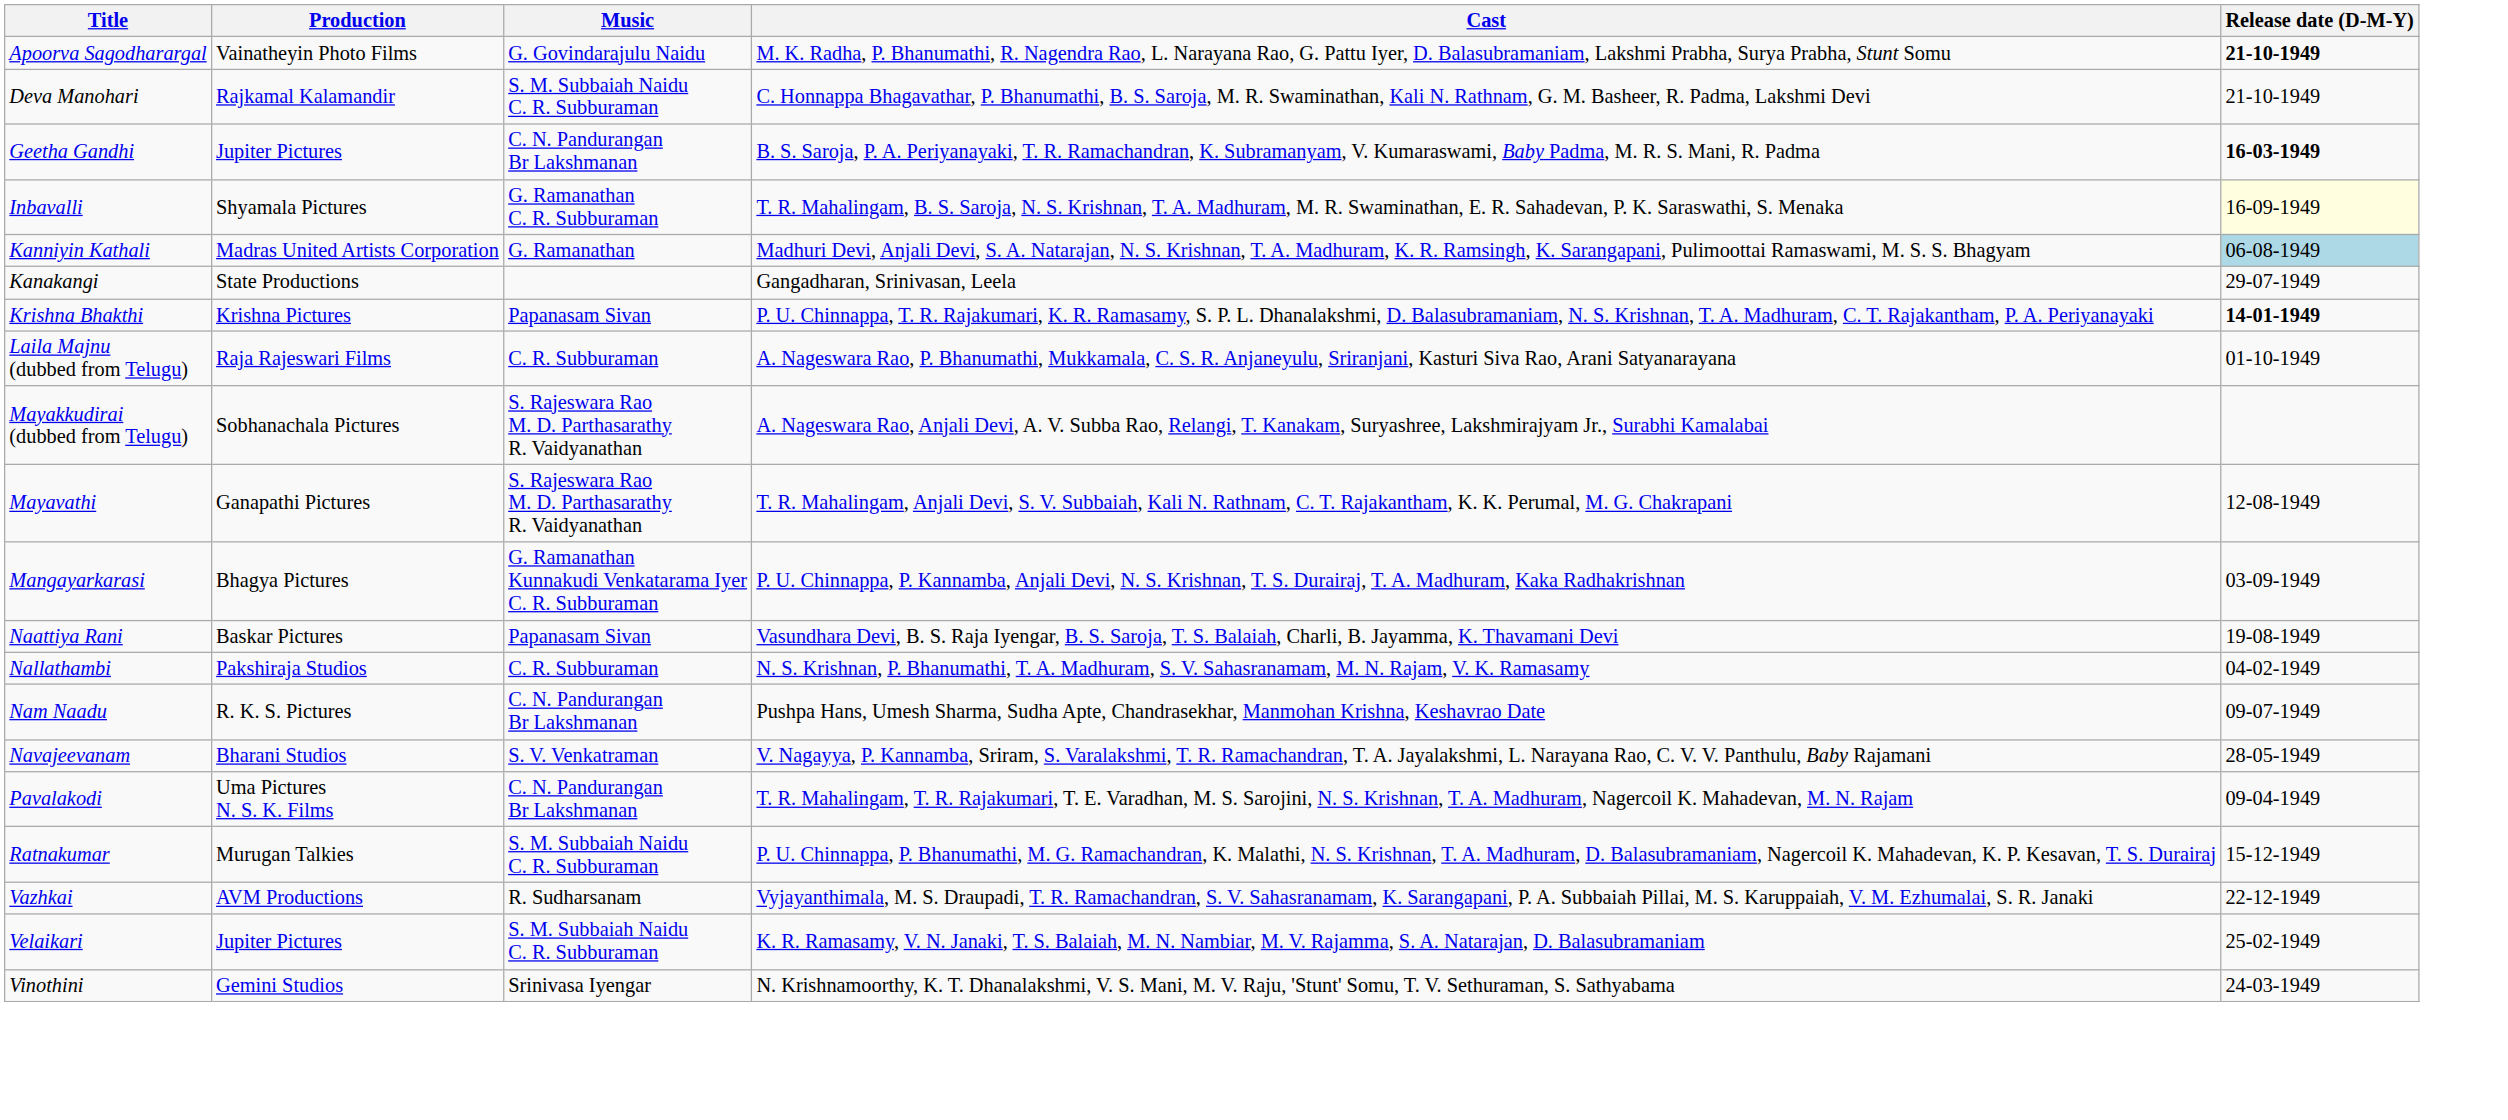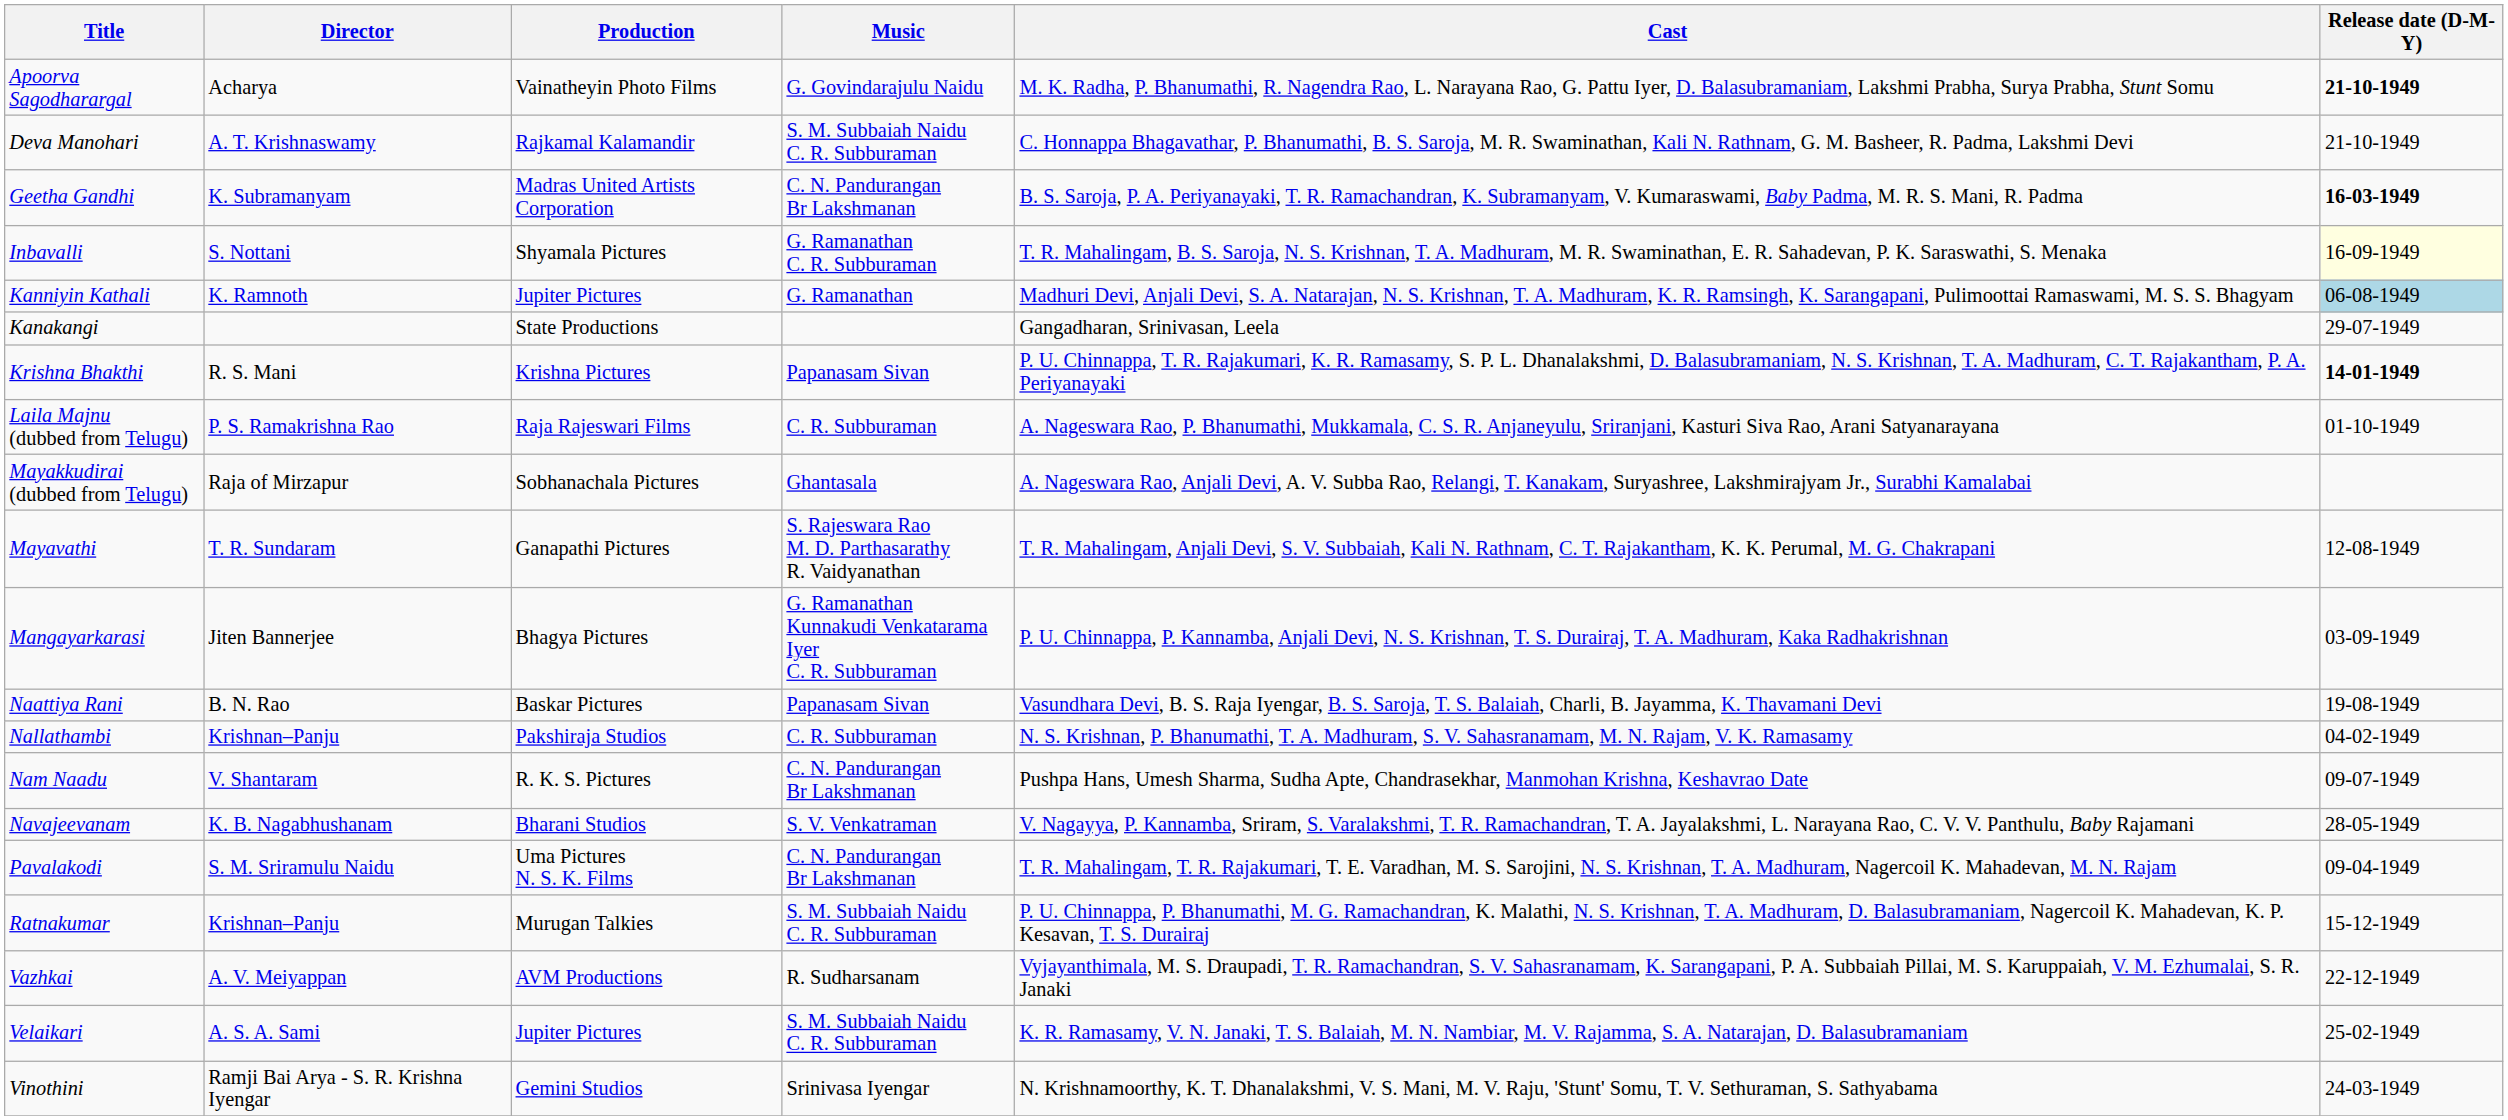+ column: Director | Acharya | A. T. Krishnaswamy | K. Subramanyam | S. Nottani | K. Ramnoth | R. S. Mani | P. S. Ramakrishna Rao | Raja of Mirzapur | T. R. Sundaram | Jiten Bannerjee | B. N. Rao | Krishnan–Panju | V. Shantaram | K. B. Nagabhushanam | S. M. Sriramulu Naidu | Krishnan–Panju | A. V. Meiyappan | A. S. A. Sami | Ramji Bai Arya - S. R. Krishna Iyengar
Geetha Gandhi | Production: Jupiter Pictures -> Madras United Artists Corporation
Kanniyin Kathali | Production: Madras United Artists Corporation -> Jupiter Pictures
Mayakkudirai (dubbed from Telugu) | Music: S. Rajeswara Rao M. D. Parthasarathy R. Vaidyanathan -> Ghantasala
